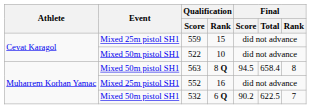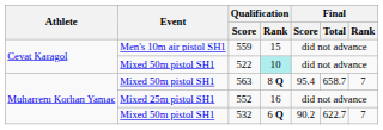559 | Event: Mixed 25m pistol SH1 -> Men's 10m air pistol SH1
522 | Qualification / Rank: no background -> paleturquoise background
563 | Final / Score: 94.5 -> 95.4
563 | Final / Total: 658.4 -> 658.7
563 | Final / Rank: 8 -> 7
532 | Final / Total: 622.5 -> 622.7
